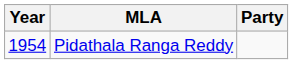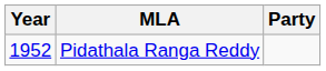Pidathala Ranga Reddy | Year: 1954 -> 1952
